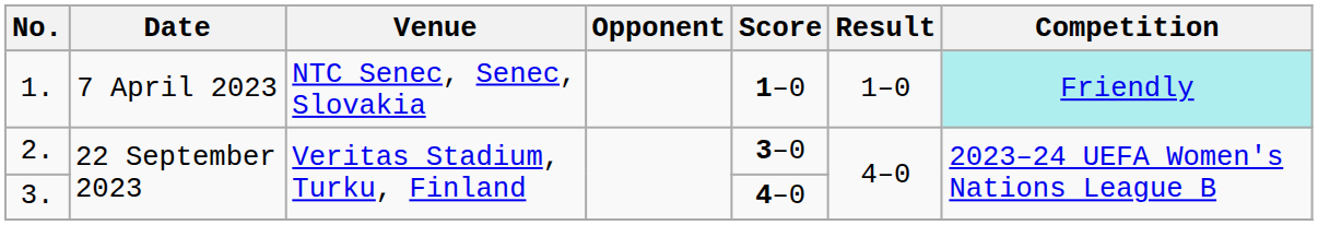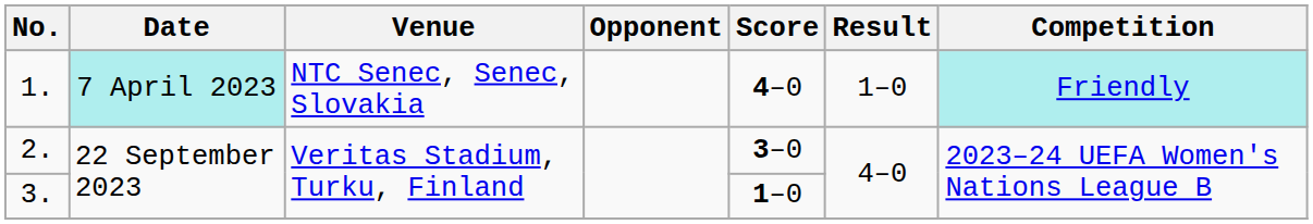1. | Date: no background -> paleturquoise background
1. | Score: 1–0 -> 4–0
3. | Score: 4–0 -> 1–0
